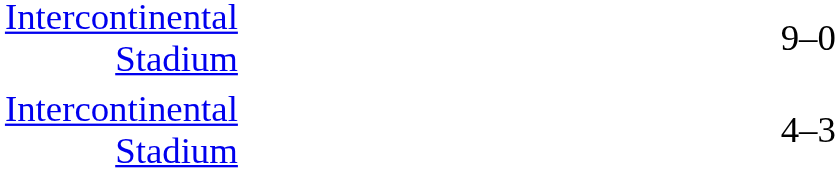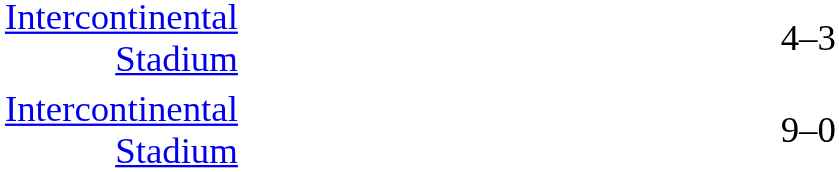rows swapped: 9–0 <-> 4–3
